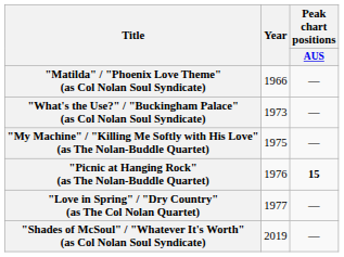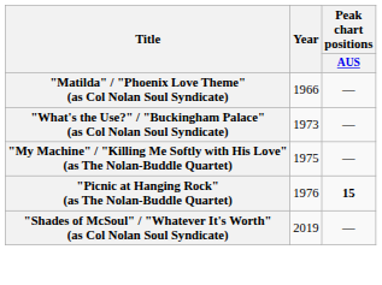- row: "Love in Spring" / "Dry Country" (as The Col Nolan Quartet) | 1977 | —
